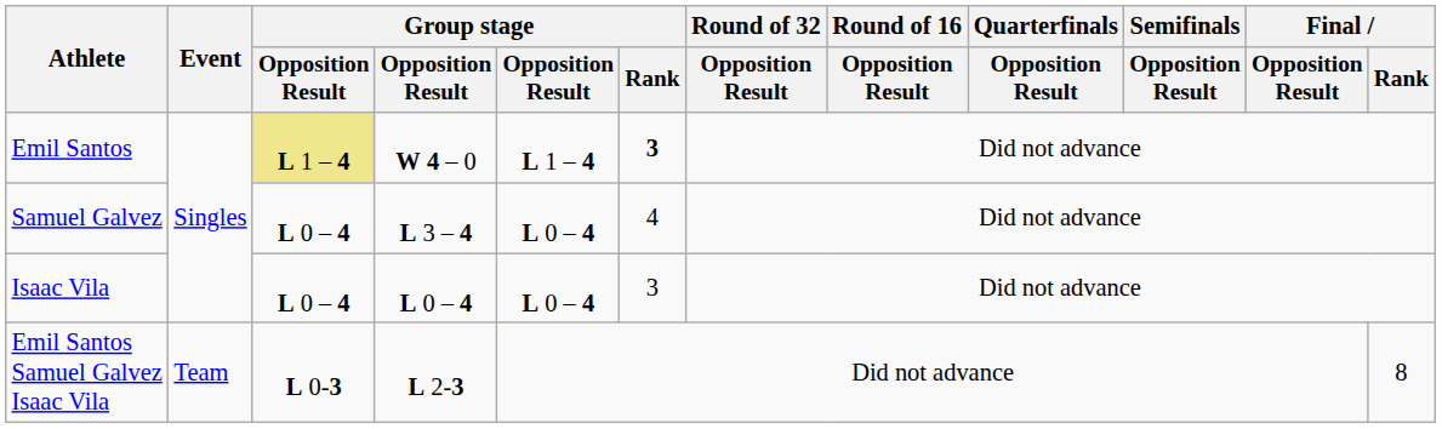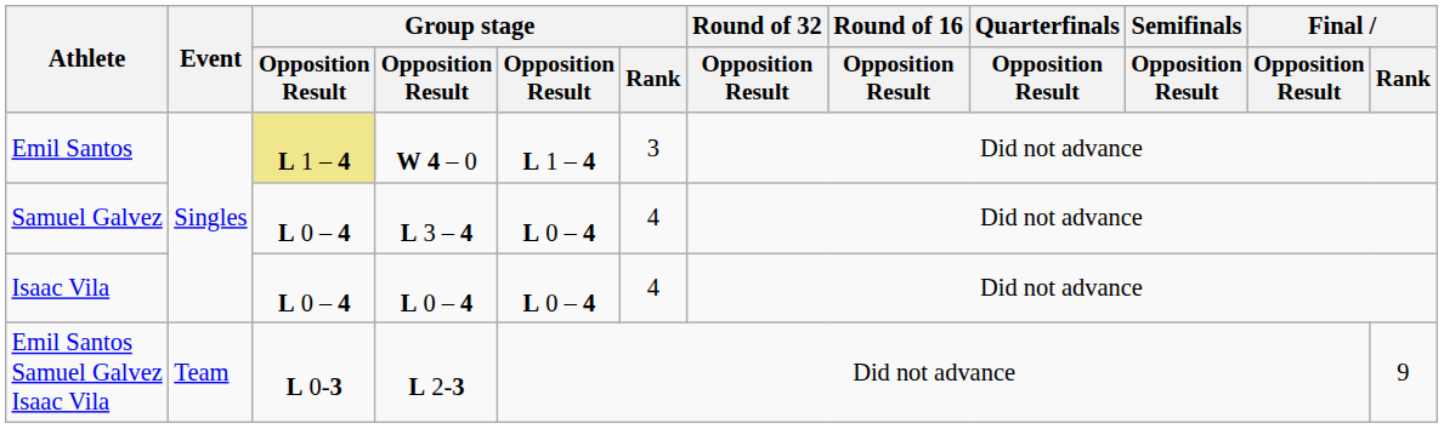Emil Santos | Group stage / Rank: bold -> normal
Isaac Vila | Group stage / Rank: 3 -> 4
Emil Santos Samuel Galvez Isaac Vila | Final / Rank: 8 -> 9
